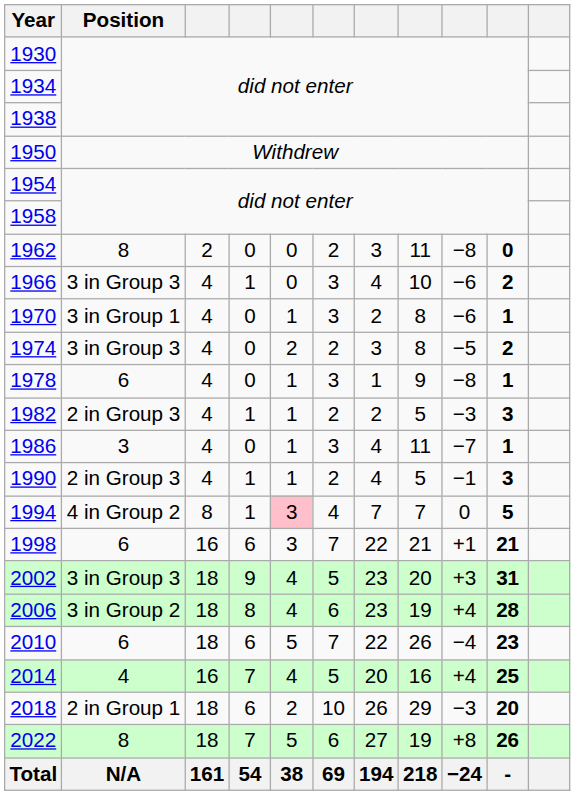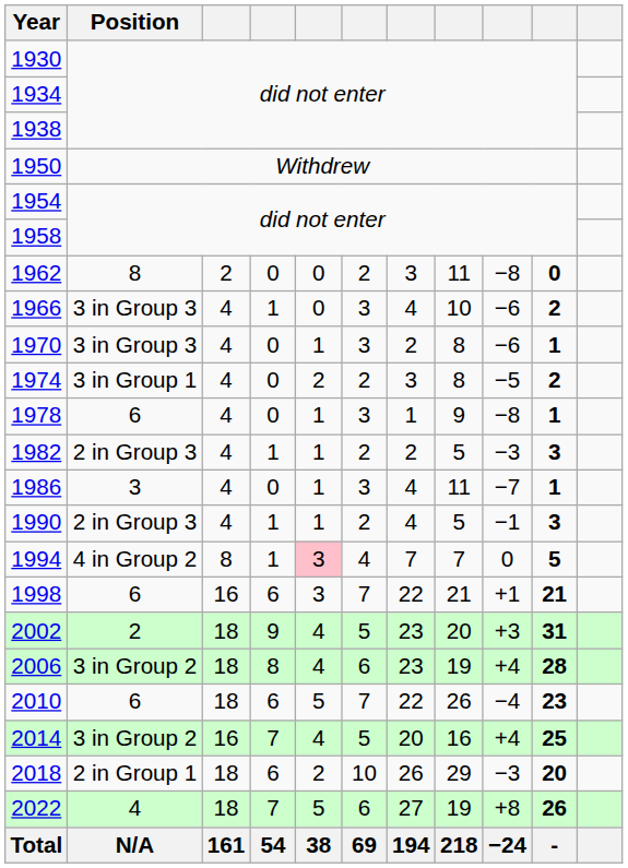1970 | Position: 3 in Group 1 -> 3 in Group 3
1974 | Position: 3 in Group 3 -> 3 in Group 1
2002 | Position: 3 in Group 3 -> 2
2014 | Position: 4 -> 3 in Group 2
2022 | Position: 8 -> 4
